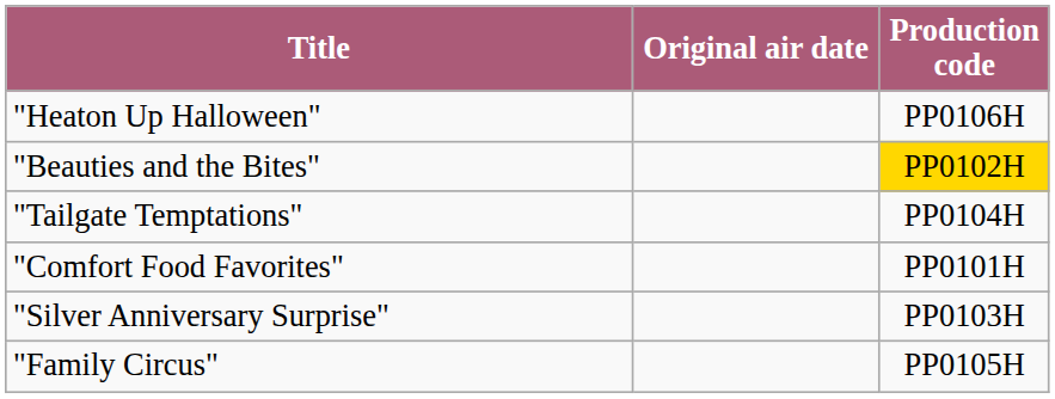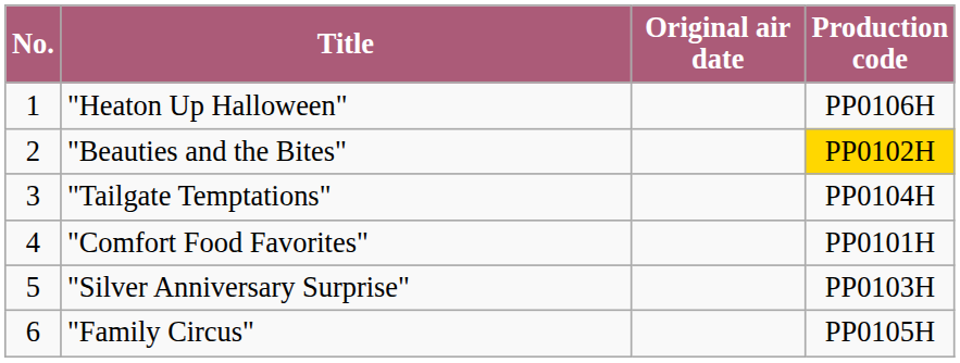+ column: No. | 1 | 2 | 3 | 4 | 5 | 6
